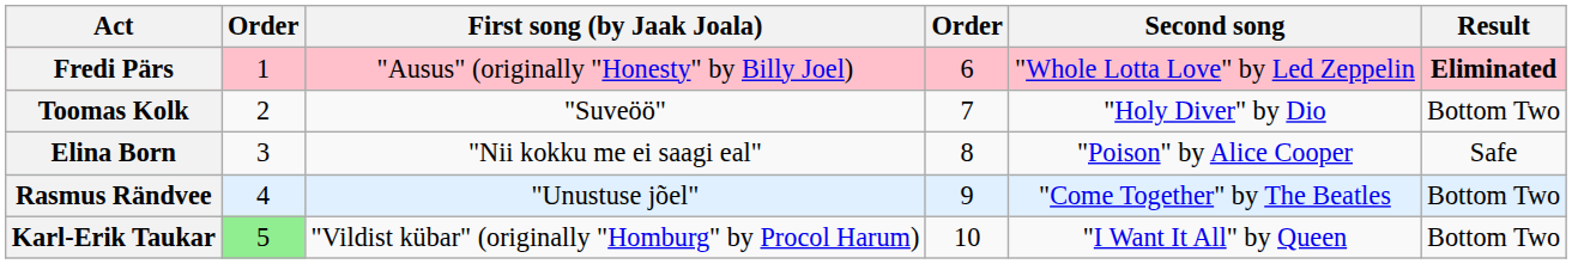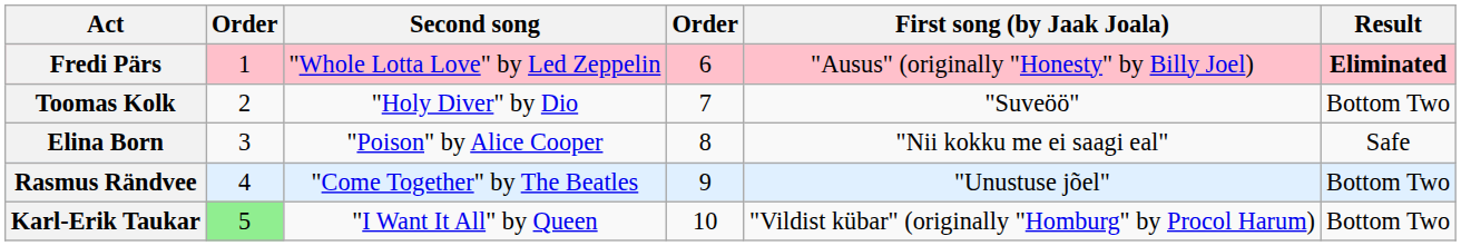columns swapped: First song (by Jaak Joala) <-> Second song
